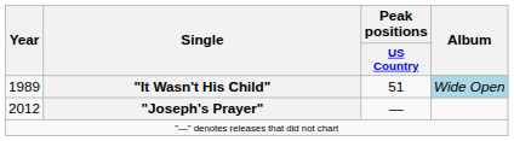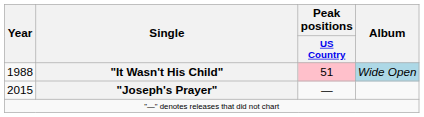"It Wasn't His Child" | Year: 1989 -> 1988
"It Wasn't His Child" | Peak positions / US Country: no background -> pink background
"Joseph's Prayer" | Year: 2012 -> 2015
